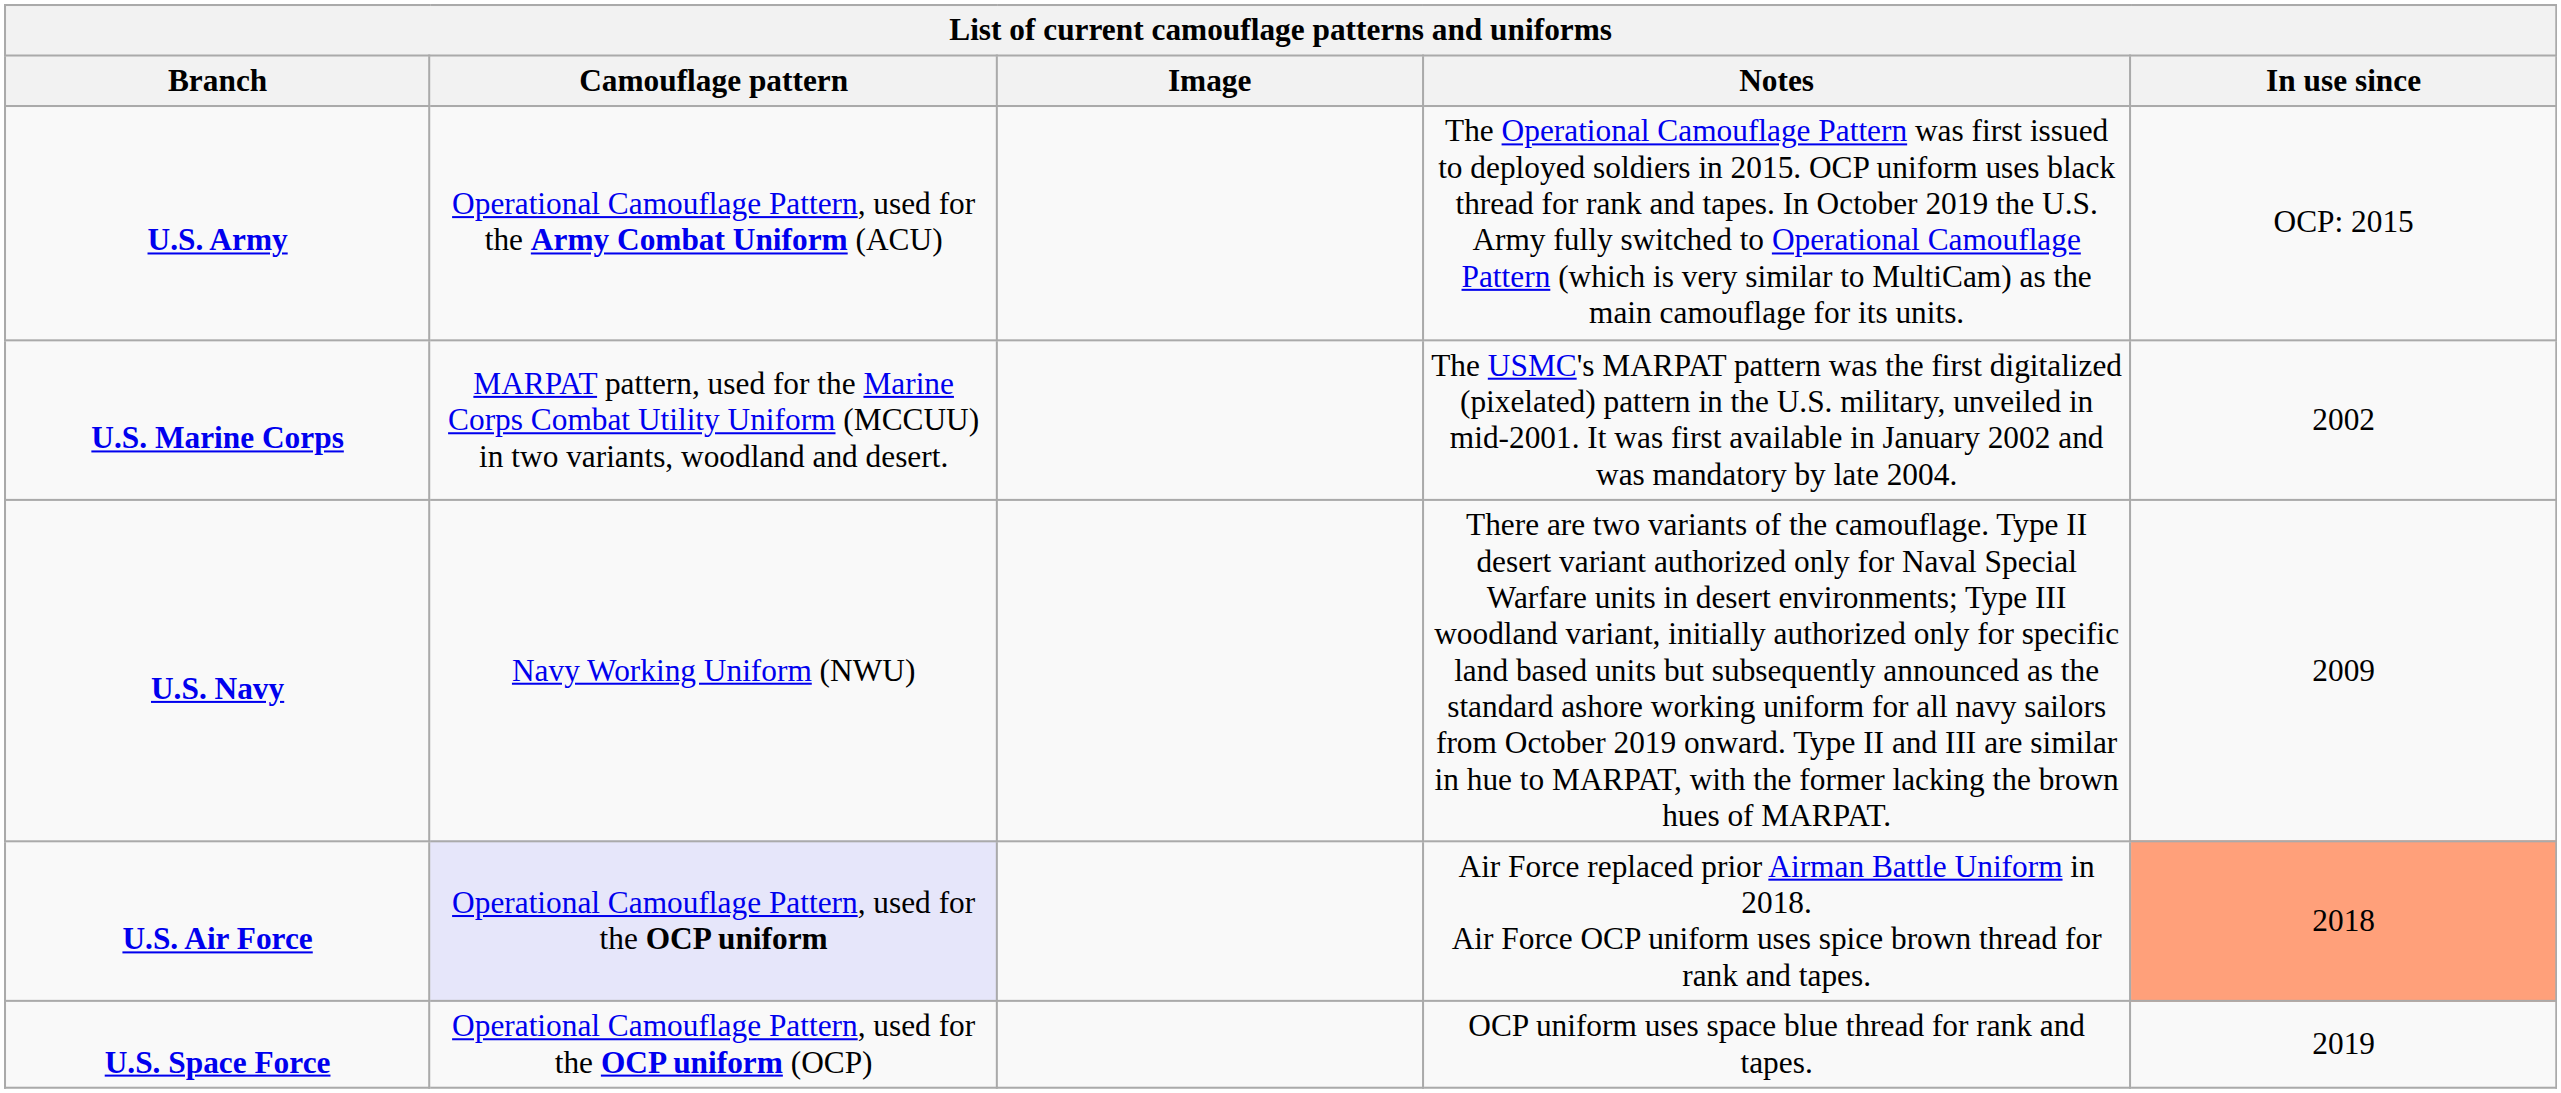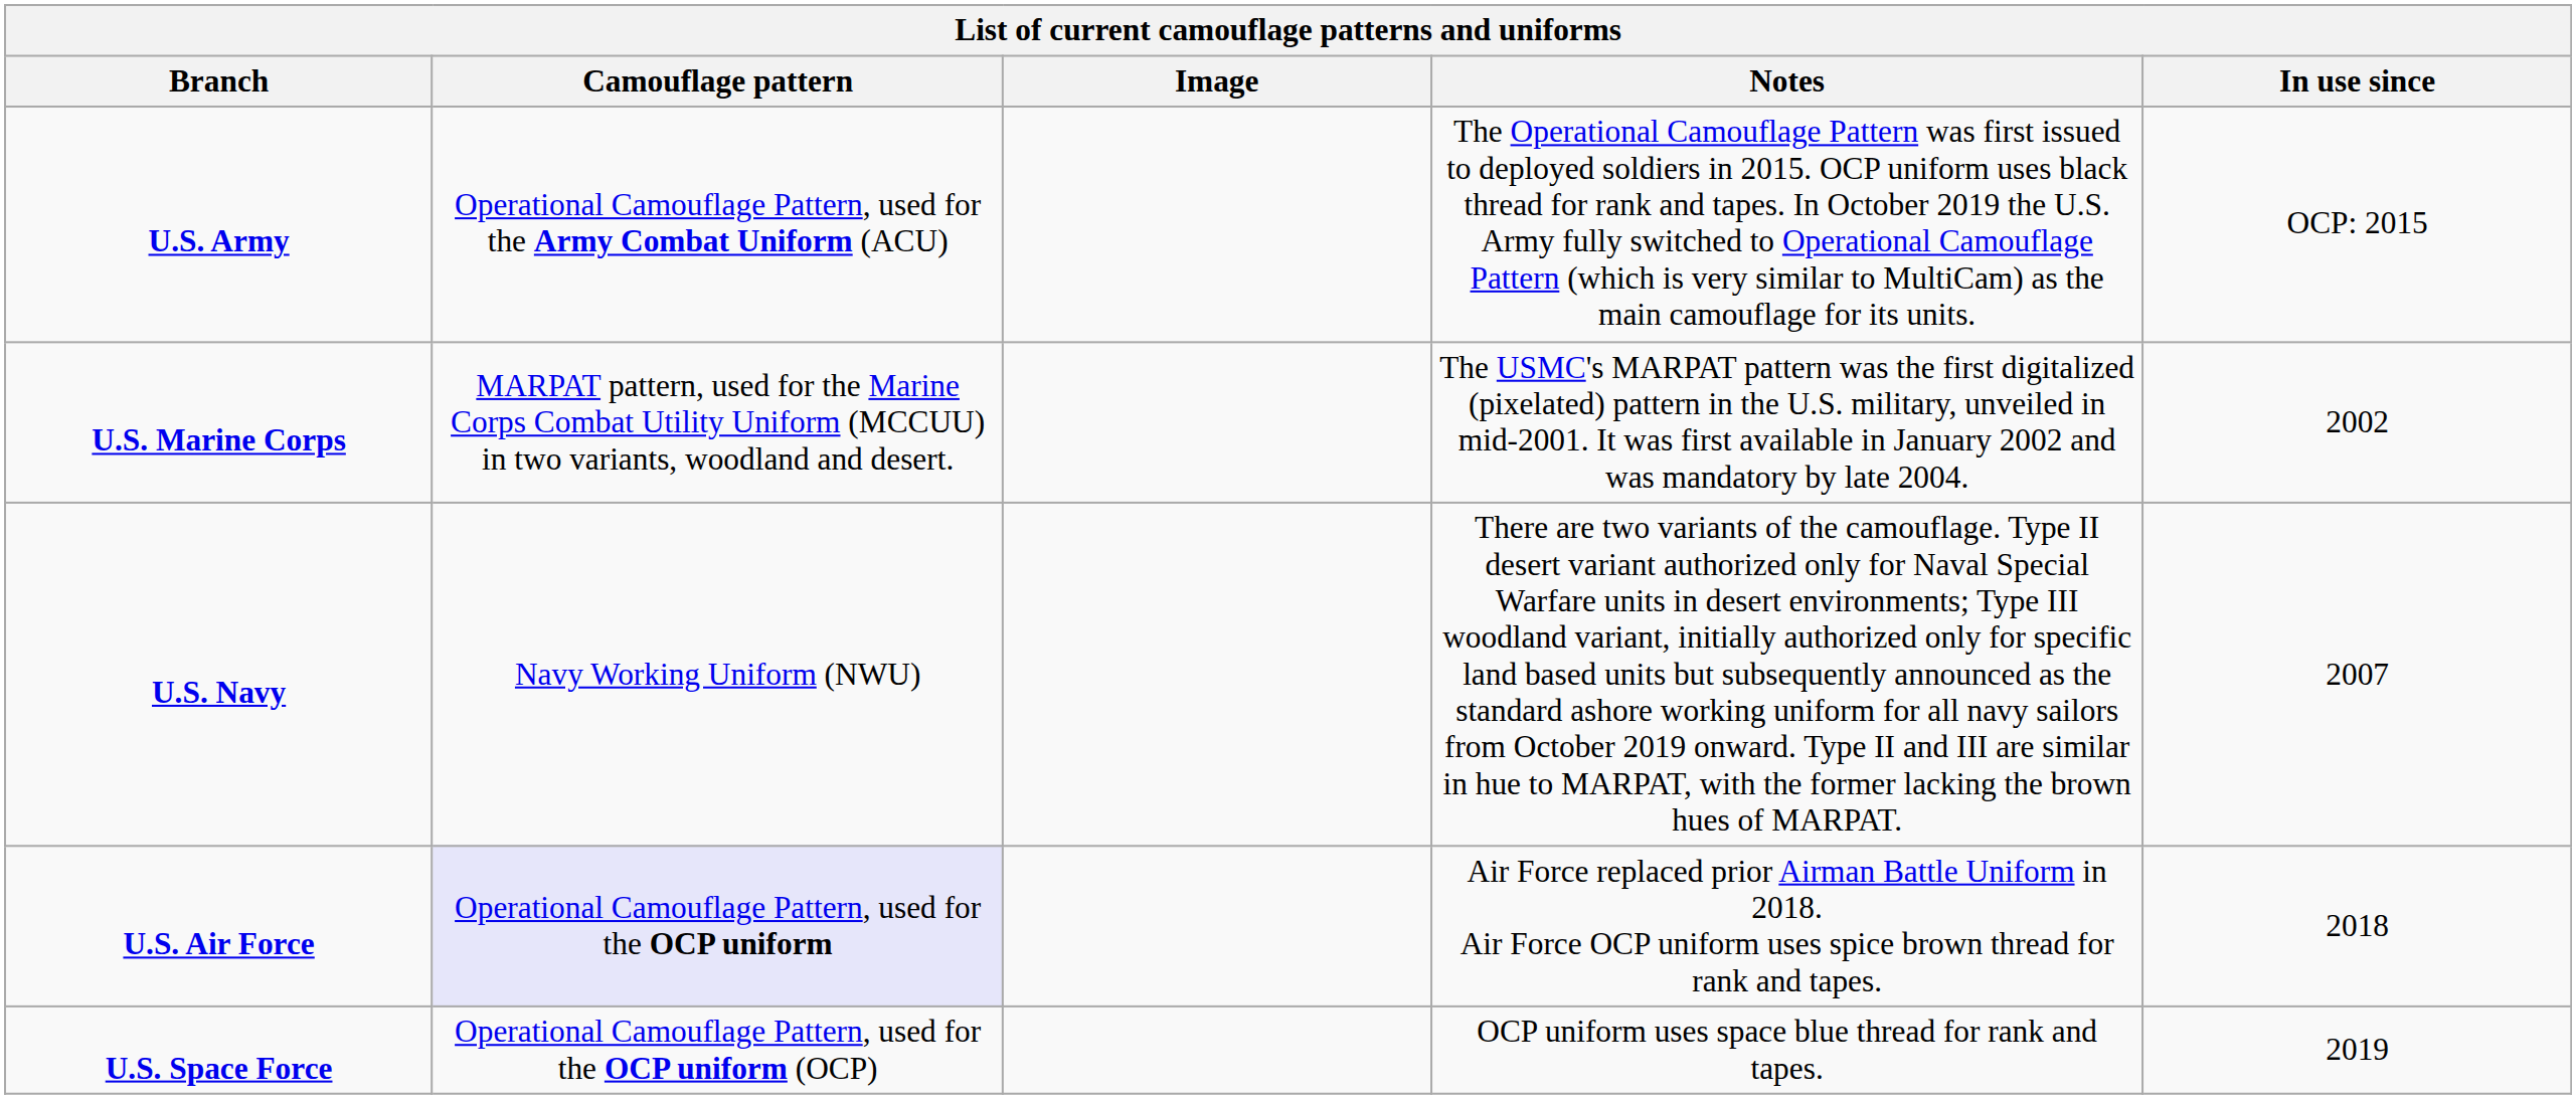U.S. Navy | In use since: 2009 -> 2007
U.S. Air Force | In use since: lightsalmon background -> no background
